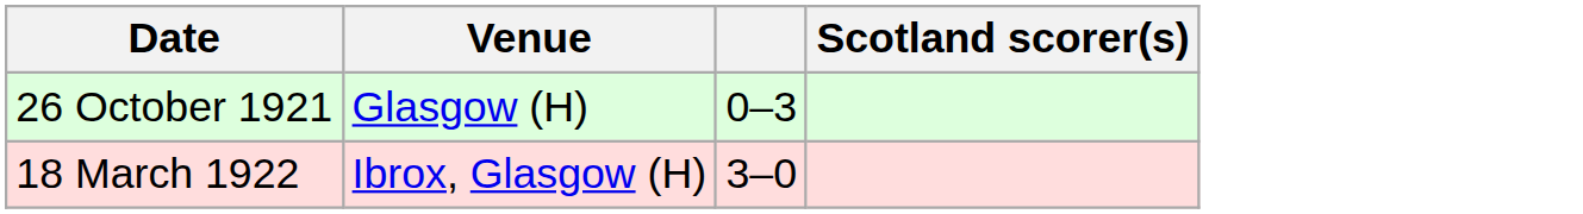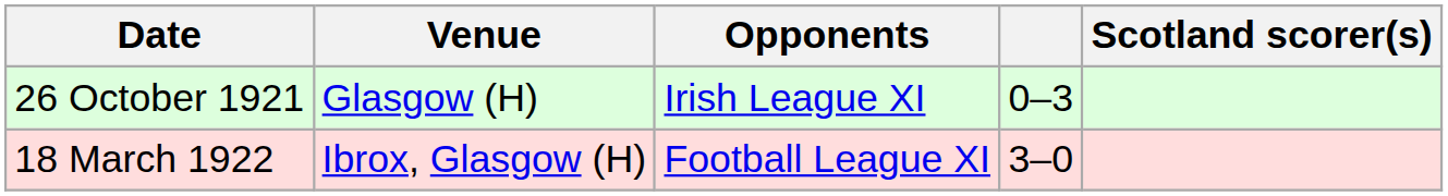+ column: Opponents | Irish League XI | Football League XI
